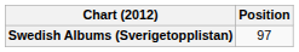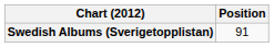Swedish Albums (Sverigetopplistan) | Position: 97 -> 91
